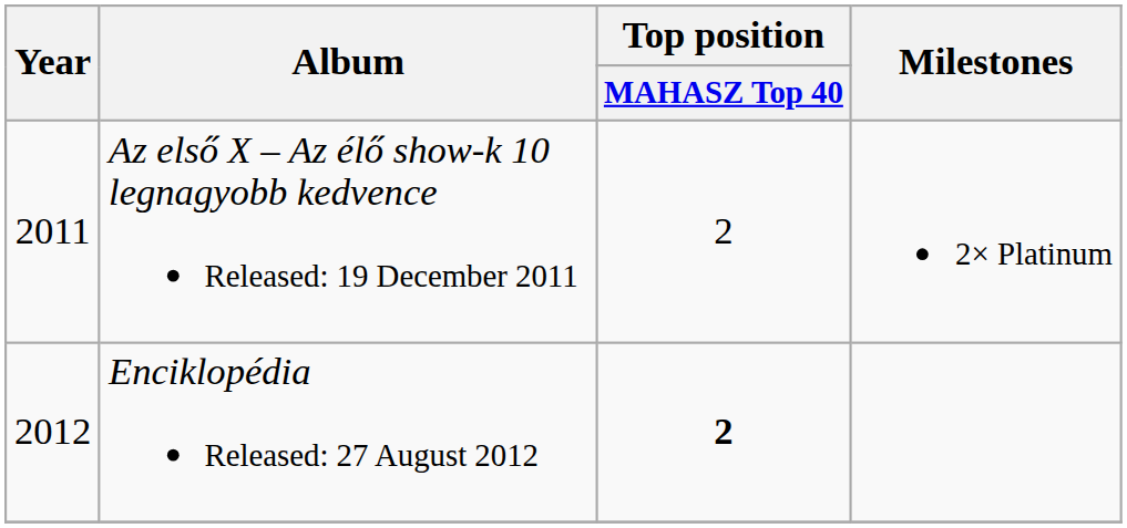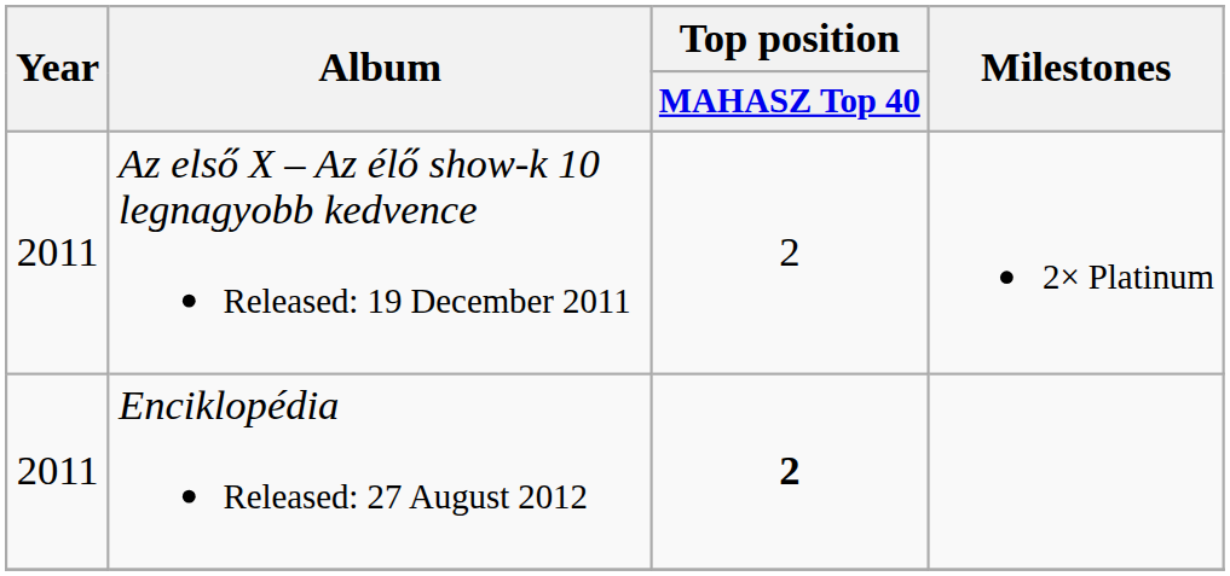Enciklopédia Released: 27 August 2012 | Year: 2012 -> 2011
